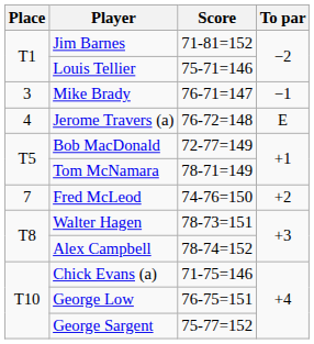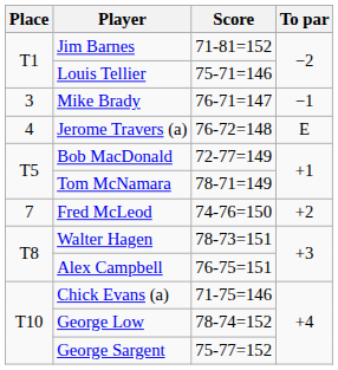Alex Campbell | Score: 78-74=152 -> 76-75=151
George Low | Score: 76-75=151 -> 78-74=152
